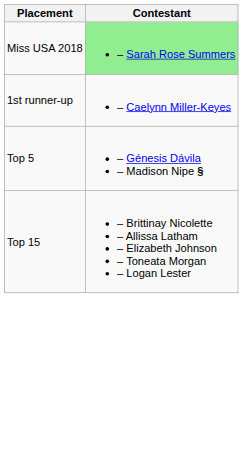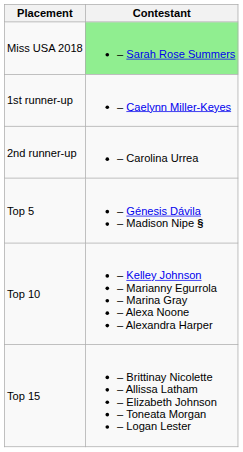+ row: 2nd runner-up | – Carolina Urrea
+ row: Top 10 | – Kelley Johnson – Marianny Egurrola – Marina Gray – Alexa Noone – Alexandra Harper
